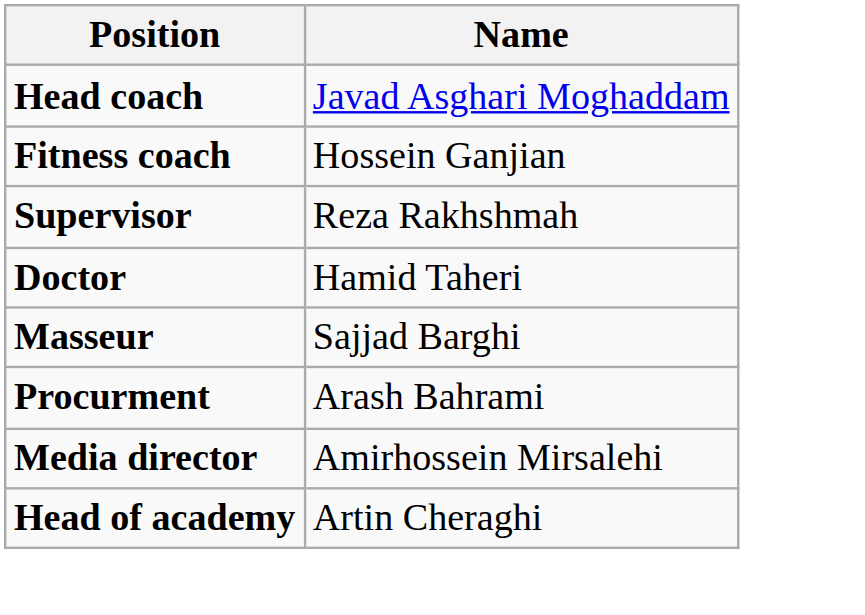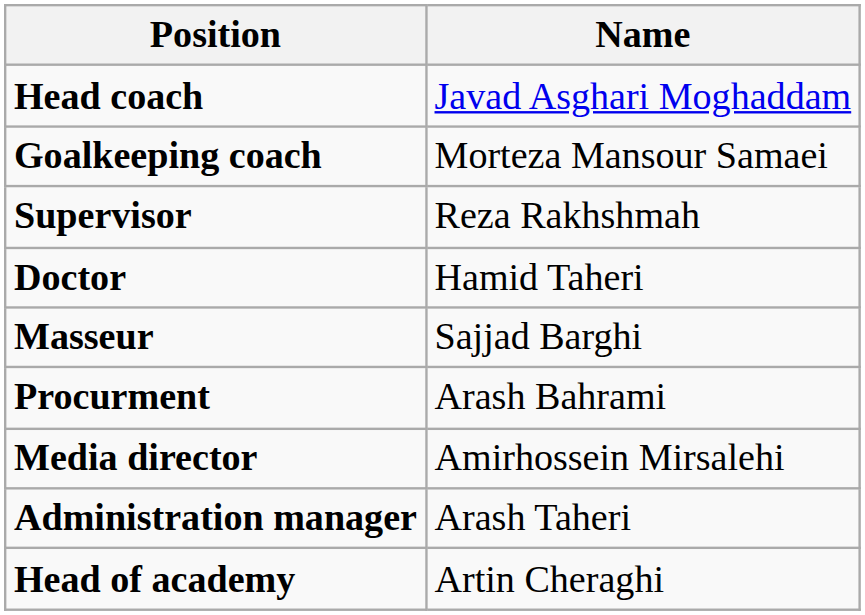+ row: Goalkeeping coach | Morteza Mansour Samaei
- row: Fitness coach | Hossein Ganjian
+ row: Administration manager | Arash Taheri
